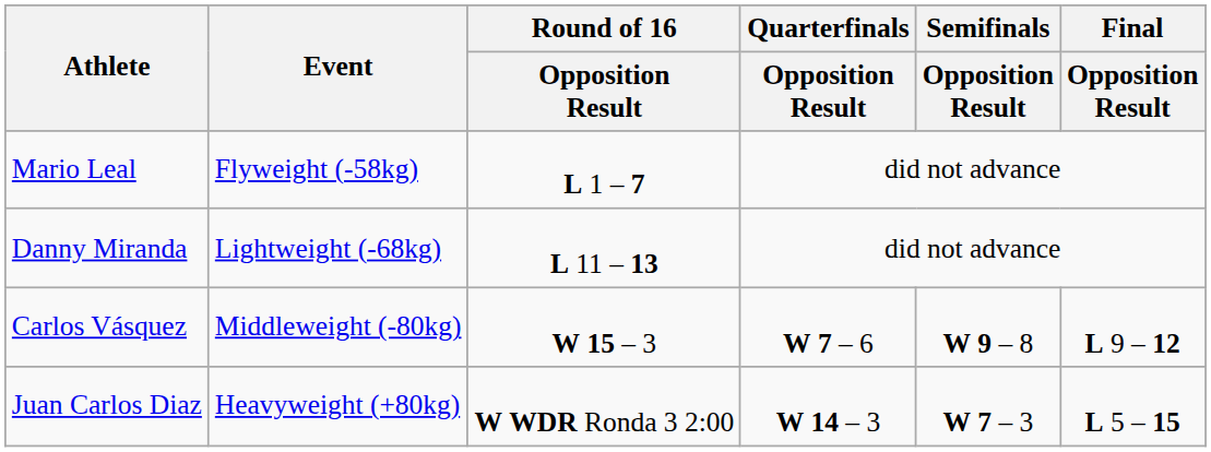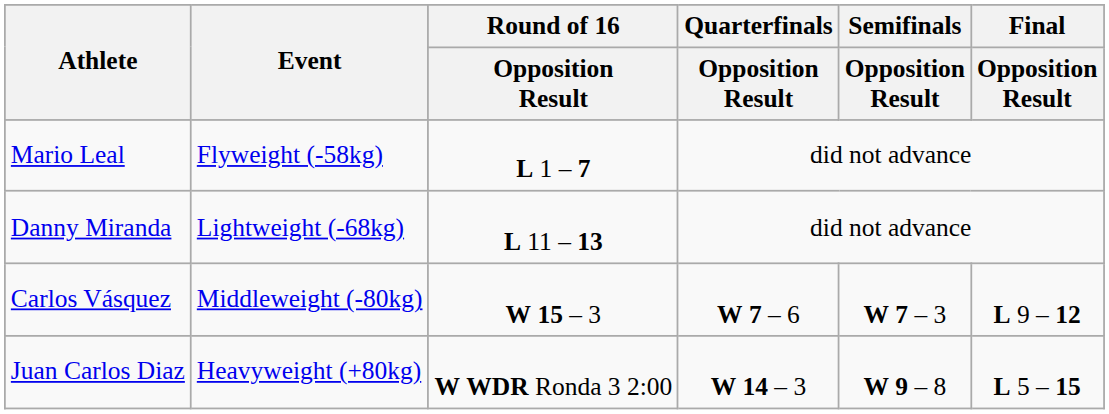Carlos Vásquez | Semifinals / Opposition Result: W 9 – 8 -> W 7 – 3
Juan Carlos Diaz | Semifinals / Opposition Result: W 7 – 3 -> W 9 – 8
